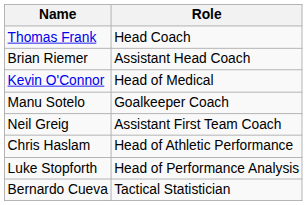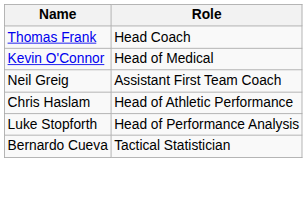- row: Brian Riemer | Assistant Head Coach
- row: Manu Sotelo | Goalkeeper Coach
